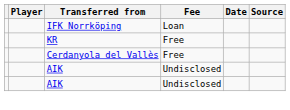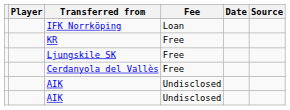+ row: Ljungskile SK | Free
